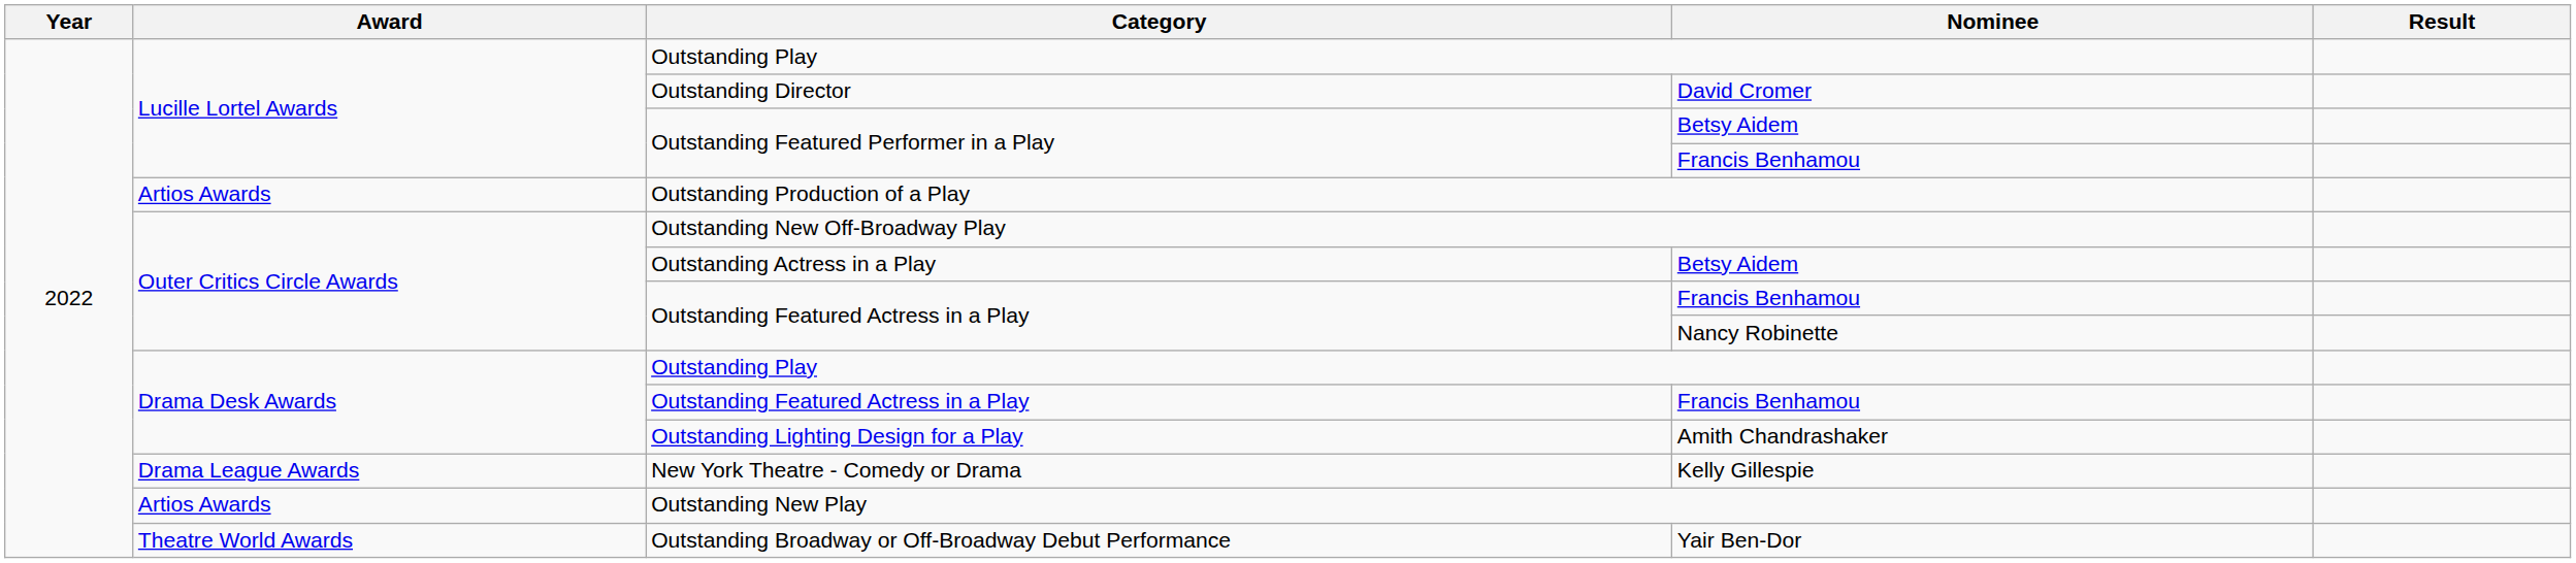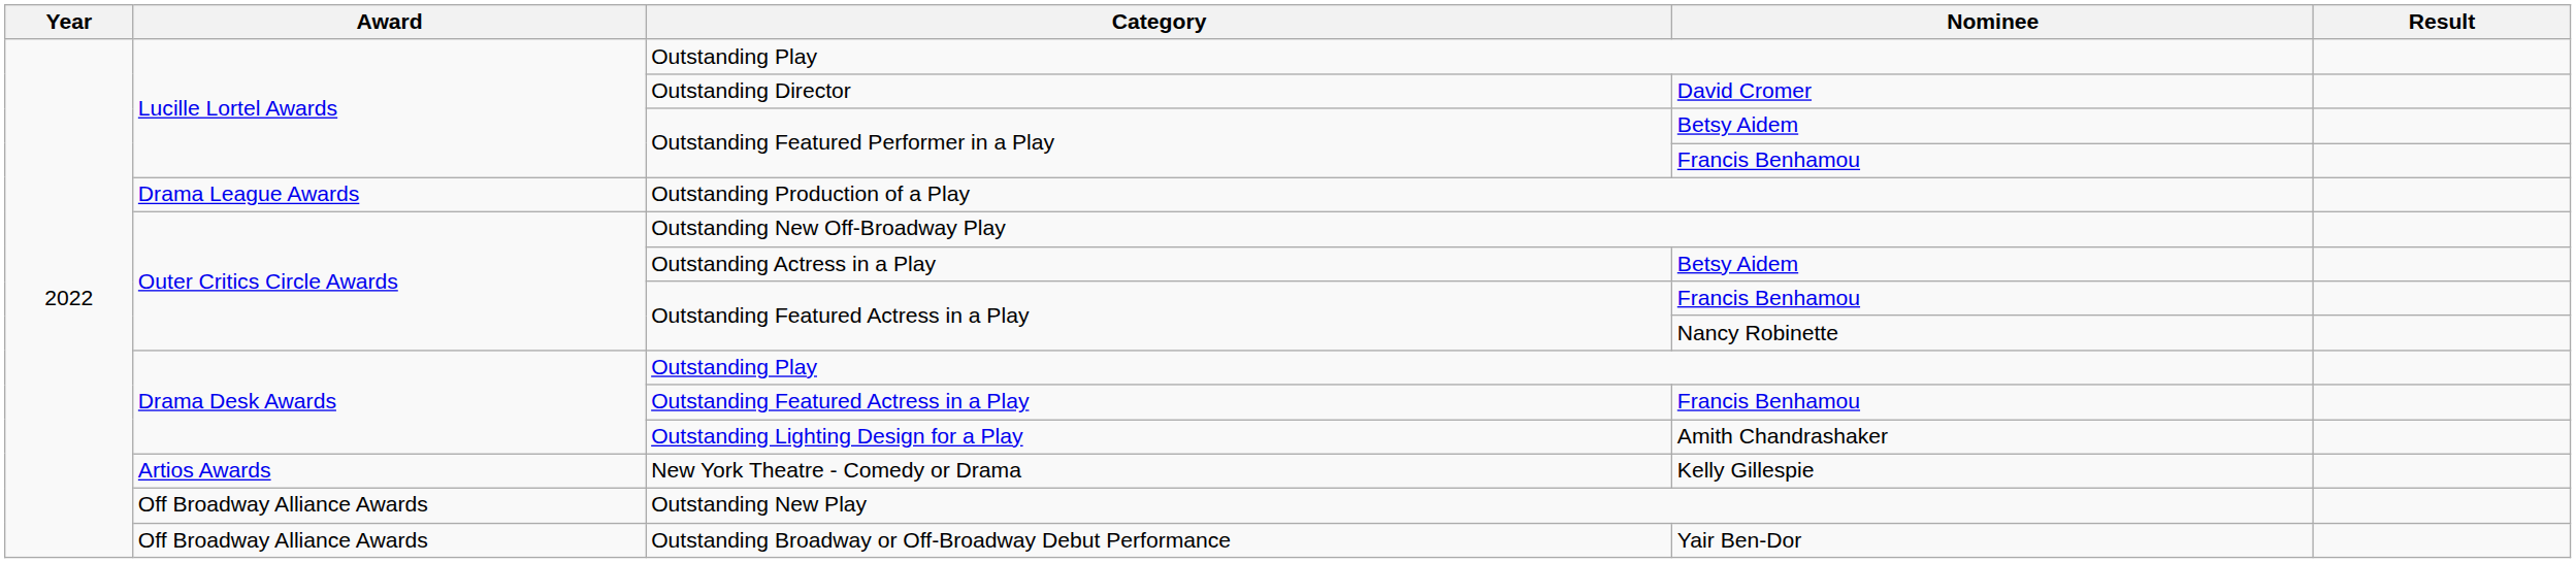Outstanding Production of a Play | Award: Artios Awards -> Drama League Awards
New York Theatre - Comedy or Drama | Award: Drama League Awards -> Artios Awards
Outstanding New Play | Award: Artios Awards -> Off Broadway Alliance Awards
Outstanding Broadway or Off-Broadway Debut Performance | Award: Theatre World Awards -> Off Broadway Alliance Awards
